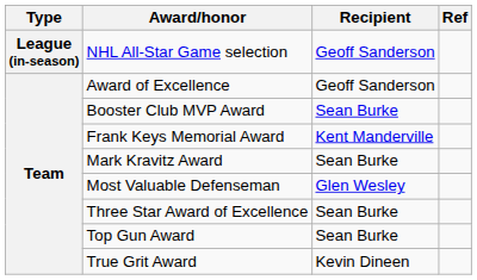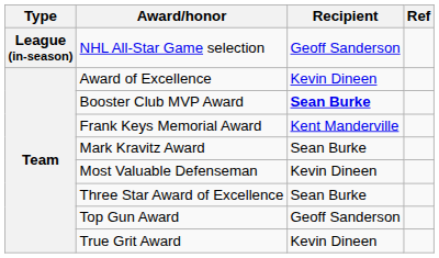Award of Excellence | Recipient: Geoff Sanderson -> Kevin Dineen
Booster Club MVP Award | Recipient: normal -> bold
Most Valuable Defenseman | Recipient: Glen Wesley -> Kevin Dineen
Top Gun Award | Recipient: Sean Burke -> Geoff Sanderson
